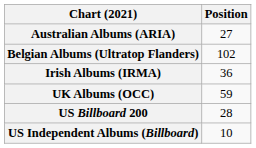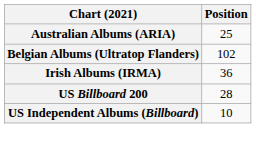Australian Albums (ARIA) | Position: 27 -> 25
- row: UK Albums (OCC) | 59
